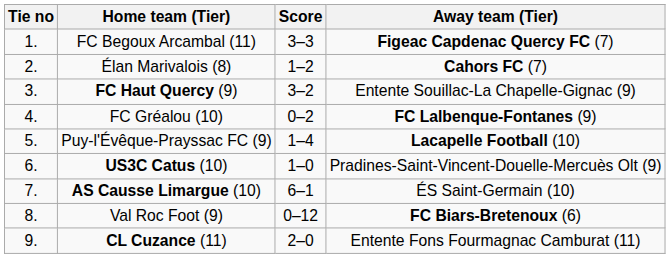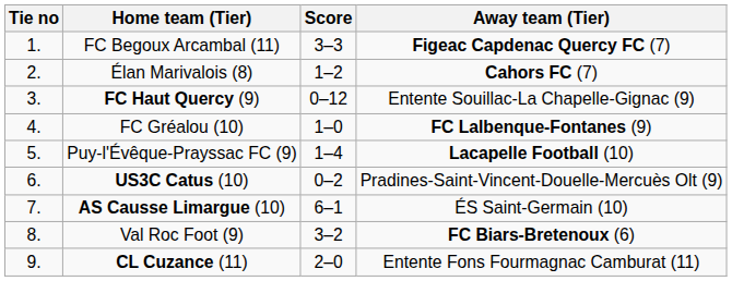FC Haut Quercy (9) | Score: 3–2 -> 0–12
FC Gréalou (10) | Score: 0–2 -> 1–0
US3C Catus (10) | Score: 1–0 -> 0–2
Val Roc Foot (9) | Score: 0–12 -> 3–2
